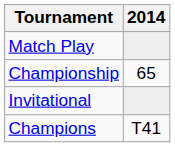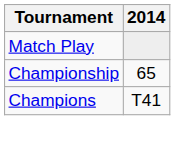- row: Invitational
